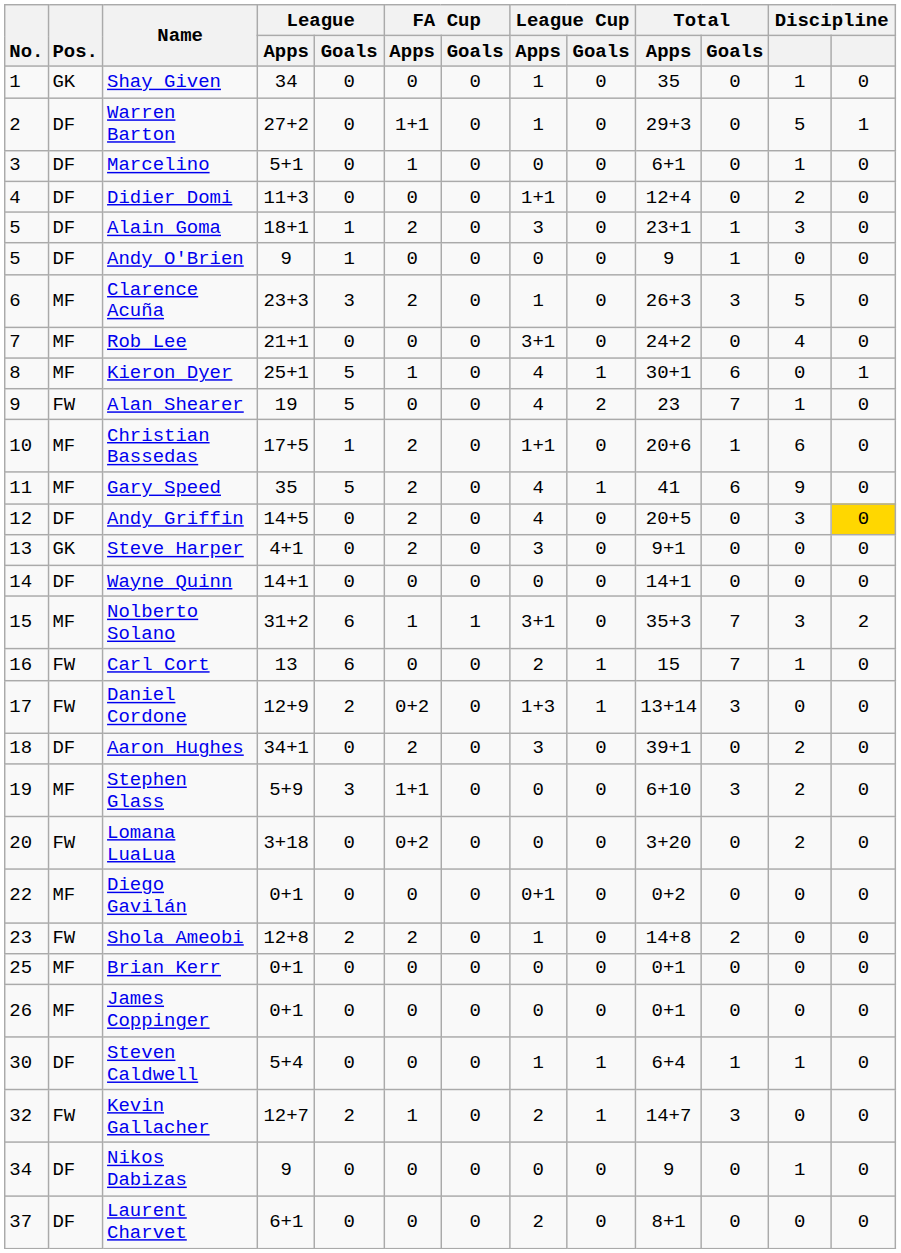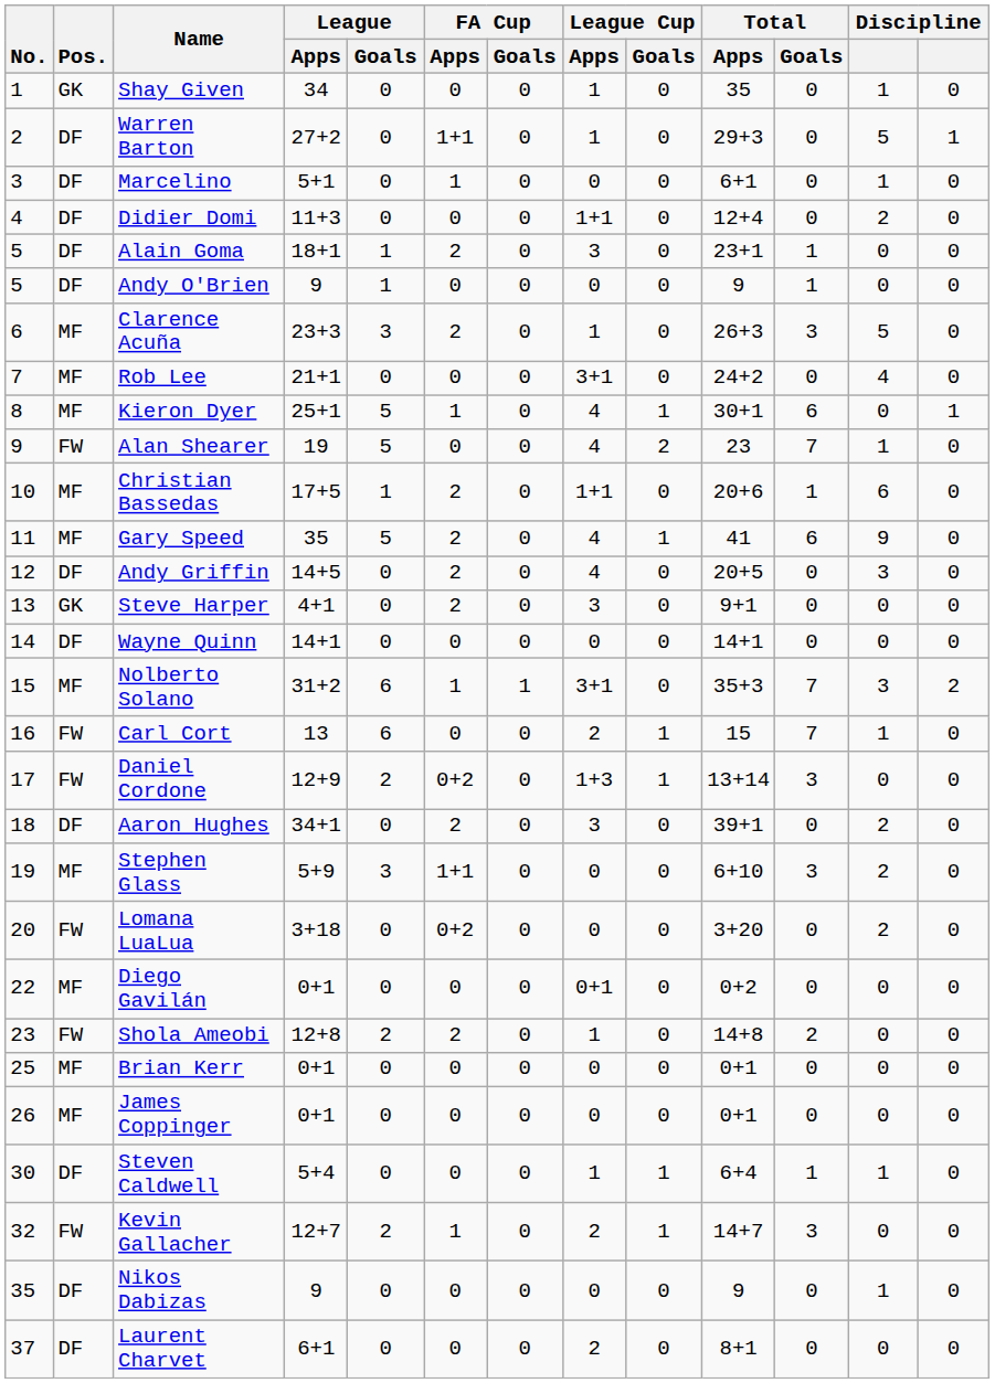Alain Goma | column 12: 3 -> 0
Andy Griffin | column 13: gold background -> no background
Nikos Dabizas | No.: 34 -> 35
